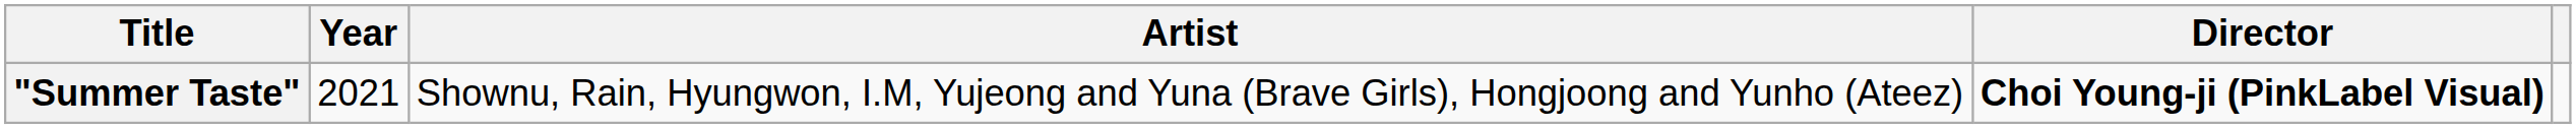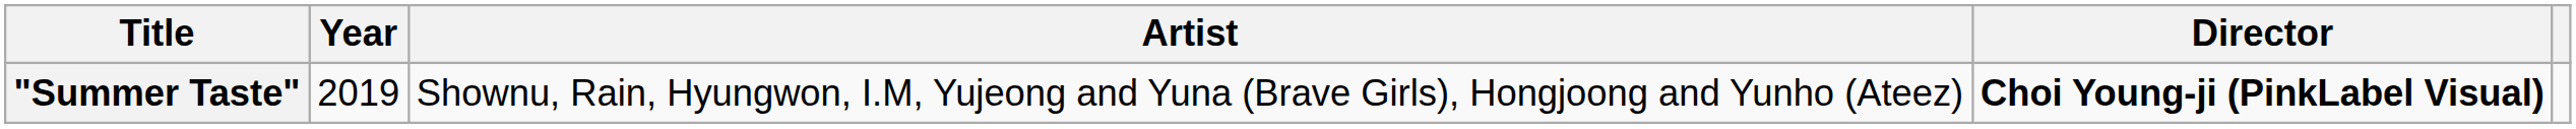"Summer Taste" | Year: 2021 -> 2019
